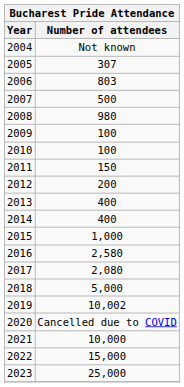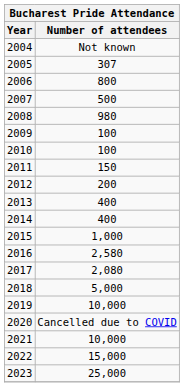2006 | Number of attendees: 803 -> 800
2019 | Number of attendees: 10,002 -> 10,000
